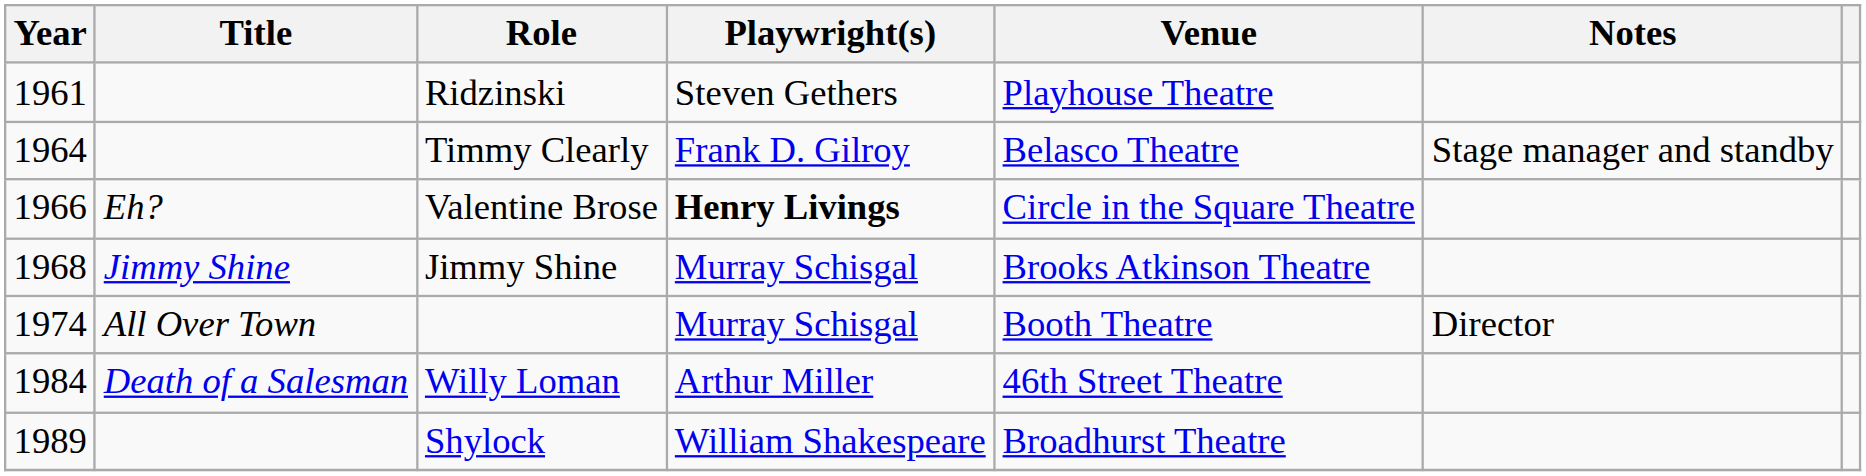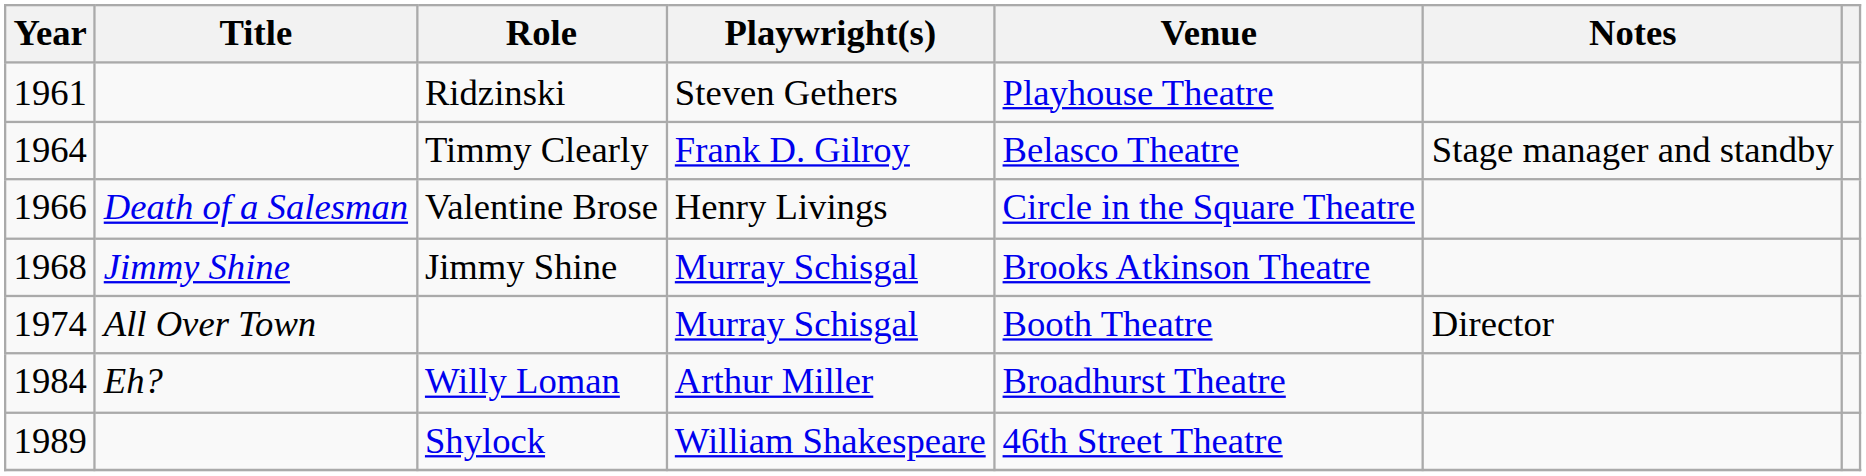Valentine Brose | Title: Eh? -> Death of a Salesman
Valentine Brose | Playwright(s): bold -> normal
Willy Loman | Title: Death of a Salesman -> Eh?
Willy Loman | Venue: 46th Street Theatre -> Broadhurst Theatre
Shylock | Venue: Broadhurst Theatre -> 46th Street Theatre
